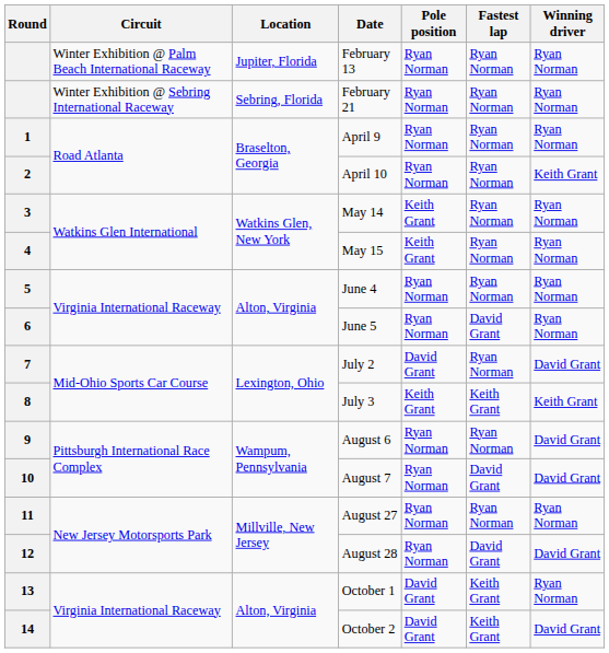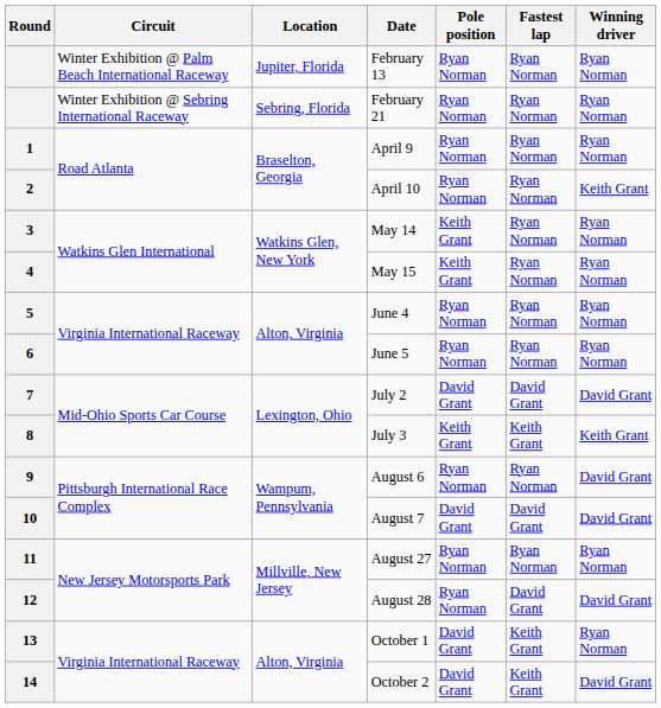June 5 | Fastest lap: David Grant -> Ryan Norman
July 2 | Fastest lap: Ryan Norman -> David Grant
August 7 | Pole position: Ryan Norman -> David Grant
